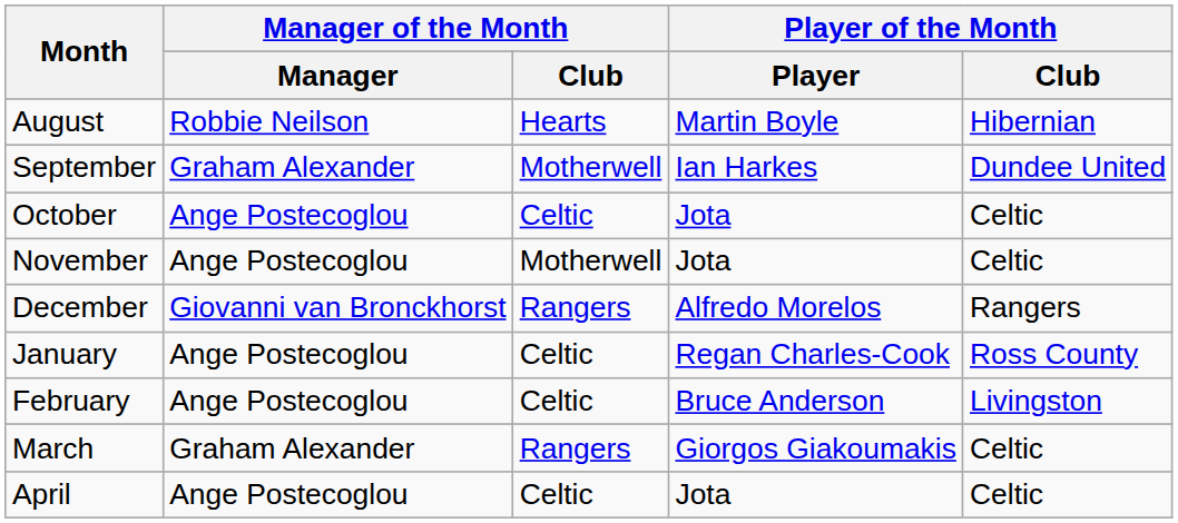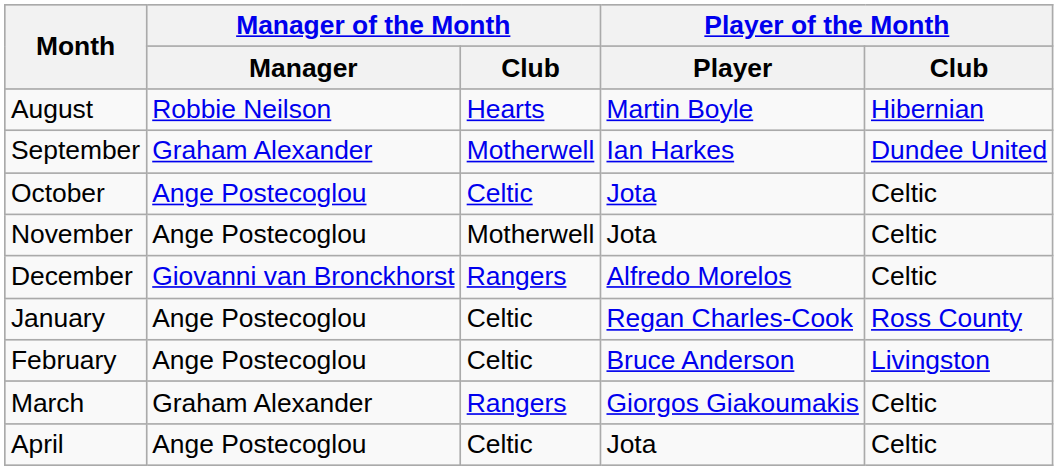December | Player of the Month / Club: Rangers -> Celtic
